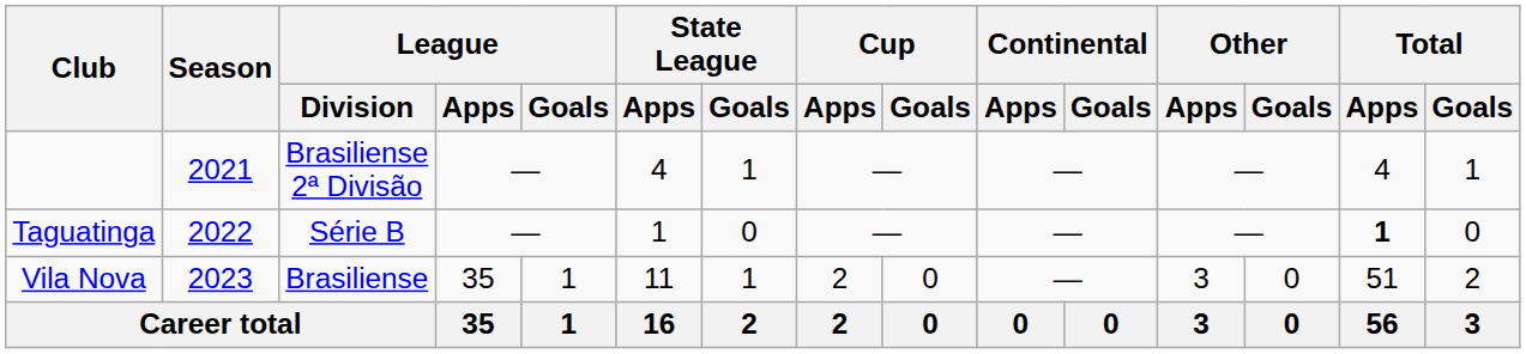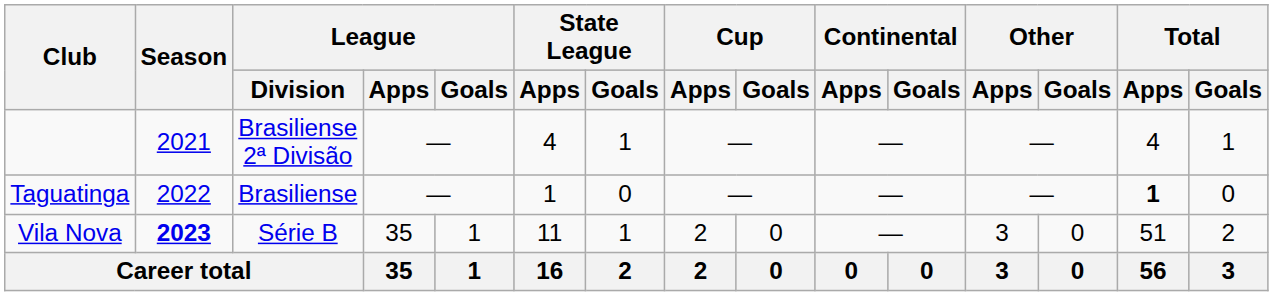Taguatinga | League / Division: Série B -> Brasiliense
Vila Nova | Season: normal -> bold
Vila Nova | League / Division: Brasiliense -> Série B
